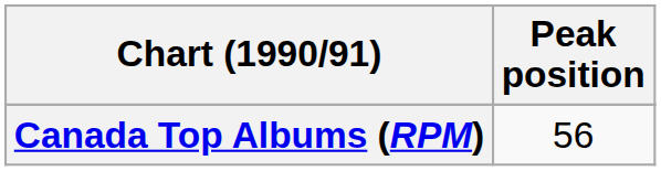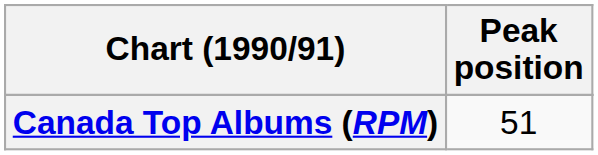Canada Top Albums (RPM) | Peak position: 56 -> 51
